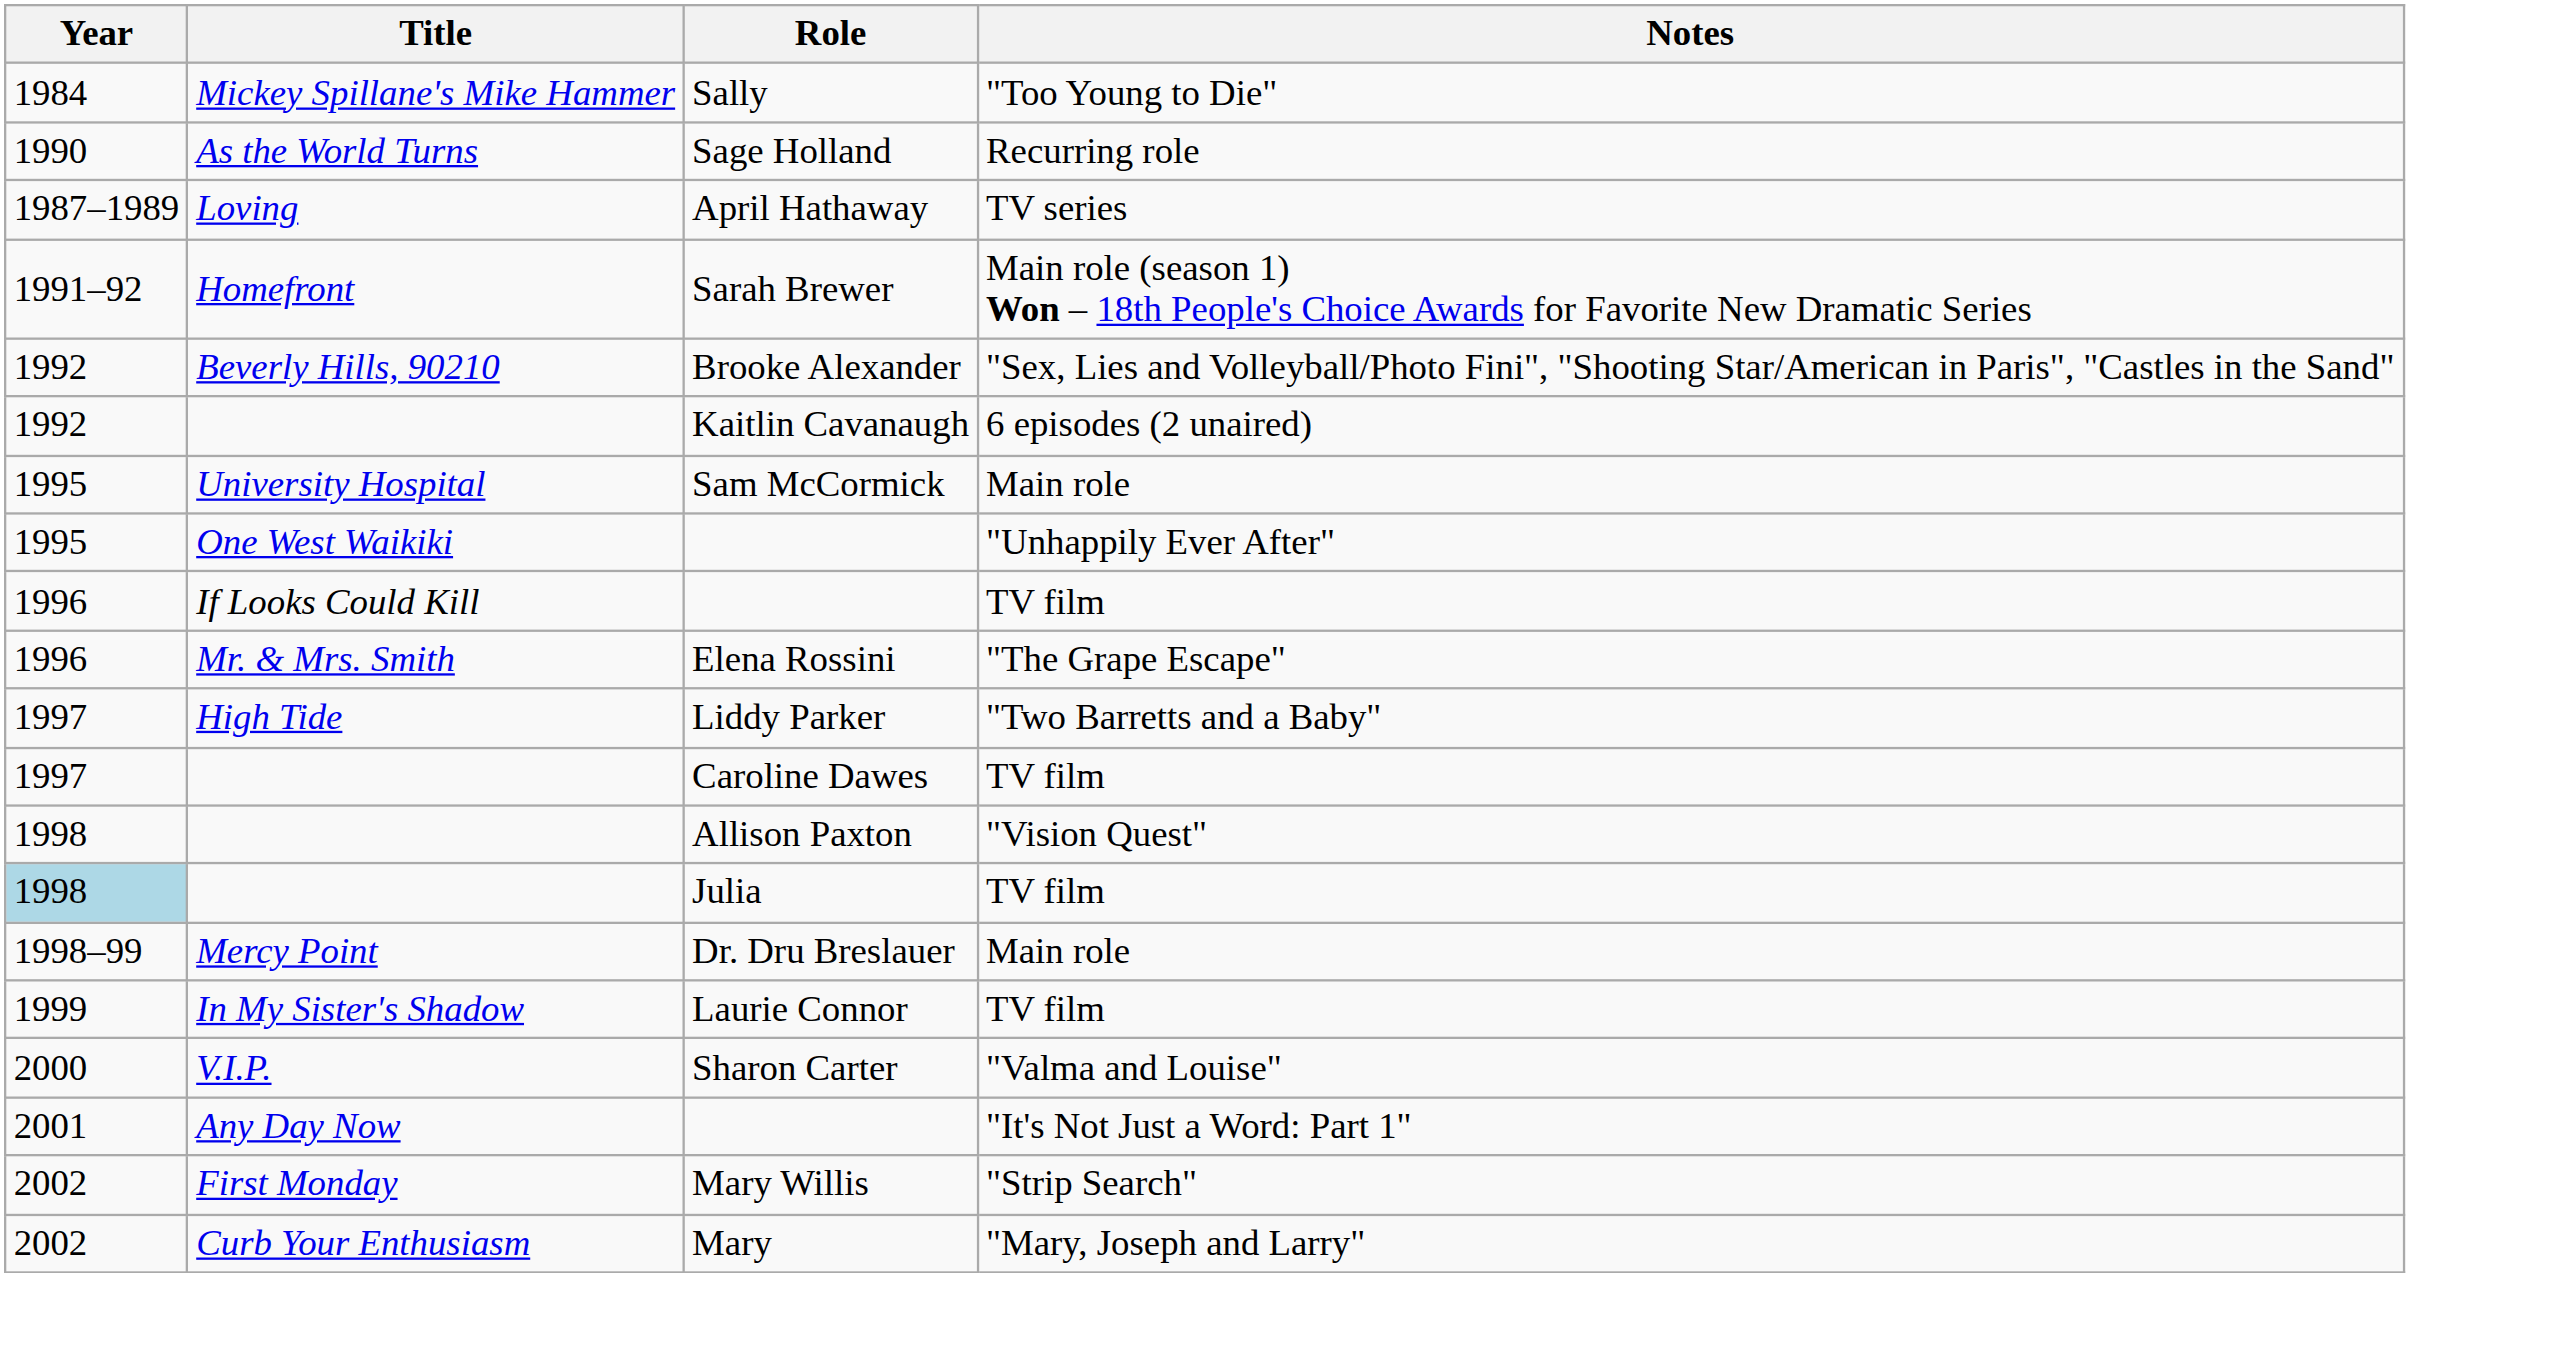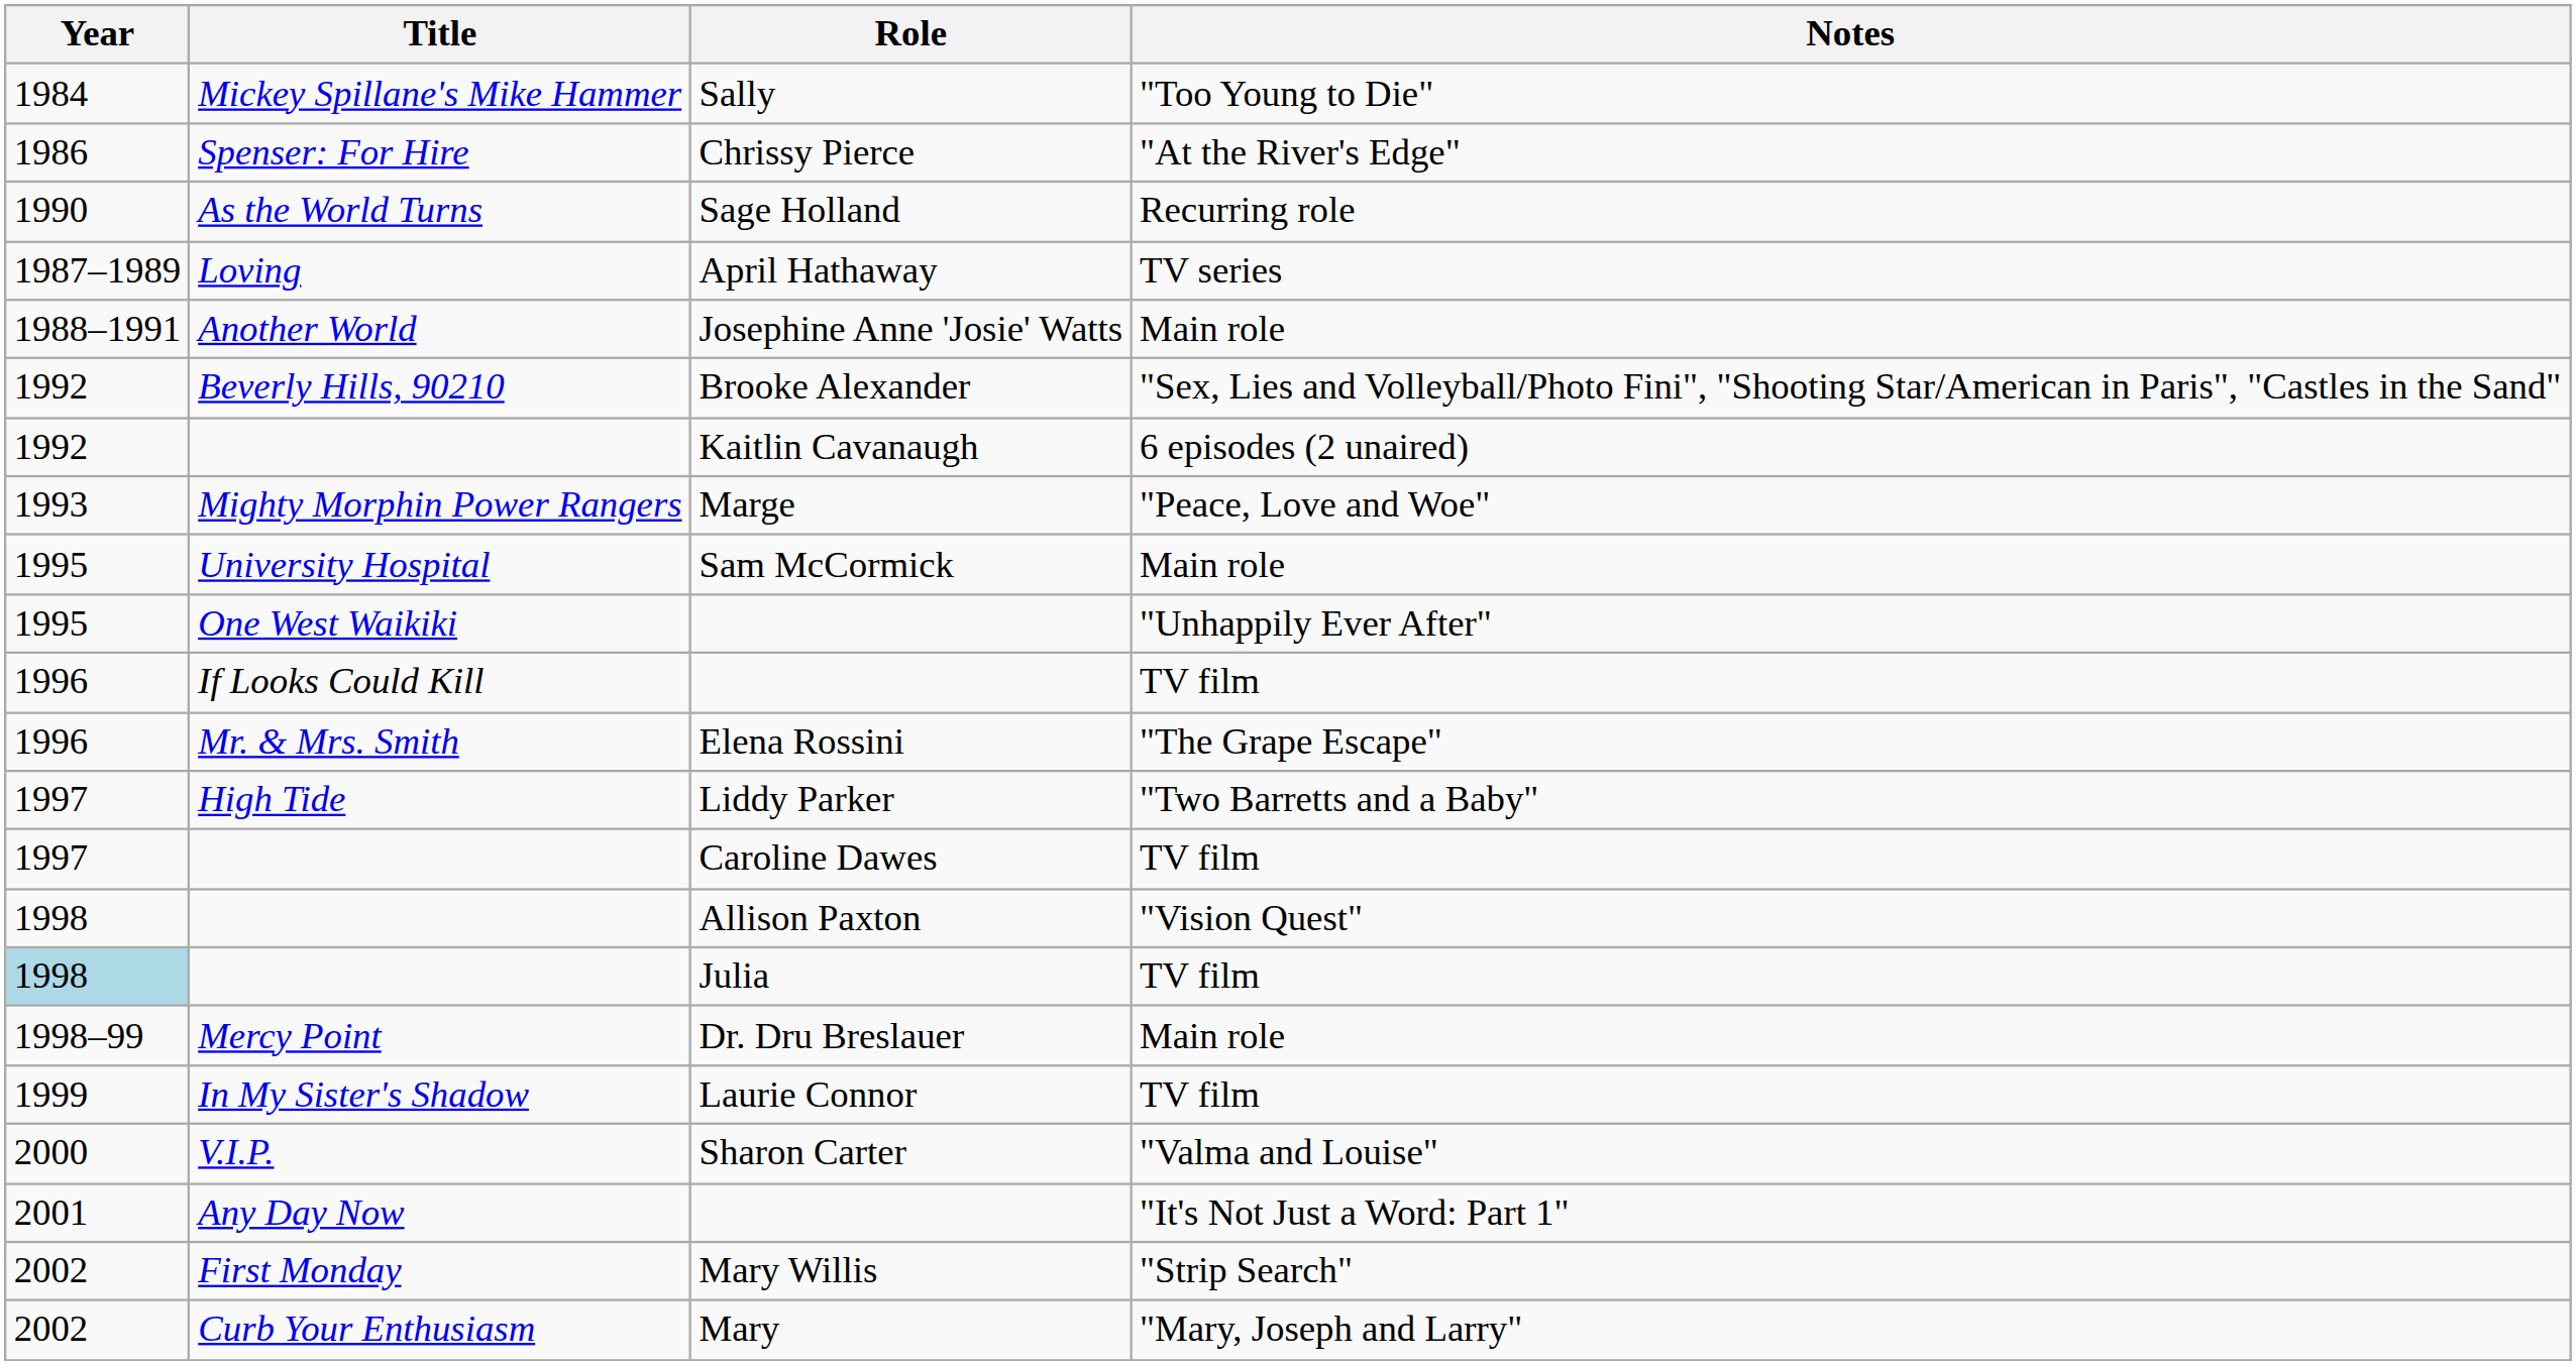+ row: 1986 | Spenser: For Hire | Chrissy Pierce | "At the River's Edge"
+ row: 1988–1991 | Another World | Josephine Anne 'Josie' Watts | Main role
- row: 1991–92 | Homefront | Sarah Brewer | Main role (season 1) Won – 18th People's Choice Awards for Favorite New Dramatic Series
+ row: 1993 | Mighty Morphin Power Rangers | Marge | "Peace, Love and Woe"
